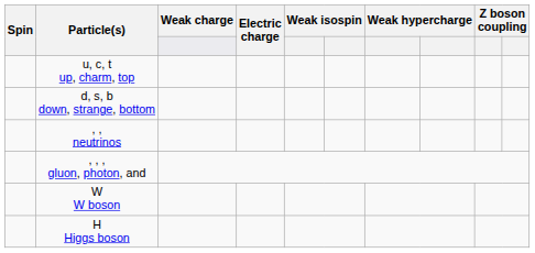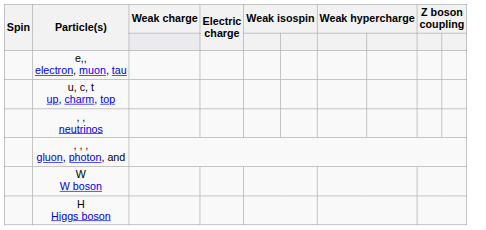+ row: e,, electron, muon, tau
- row: d, s, b down, strange, bottom
